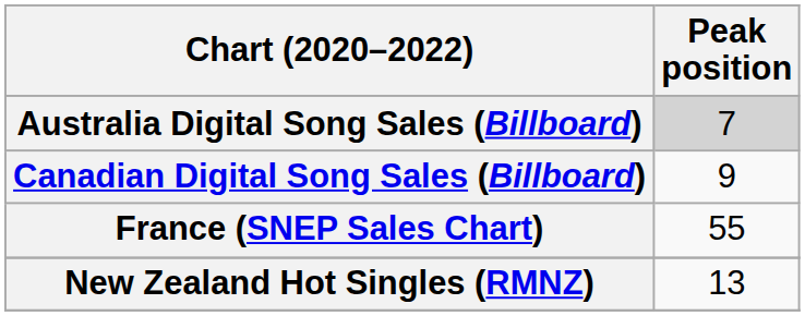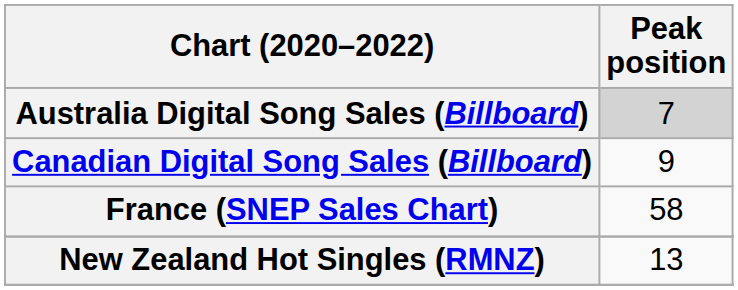France (SNEP Sales Chart) | Peak position: 55 -> 58
